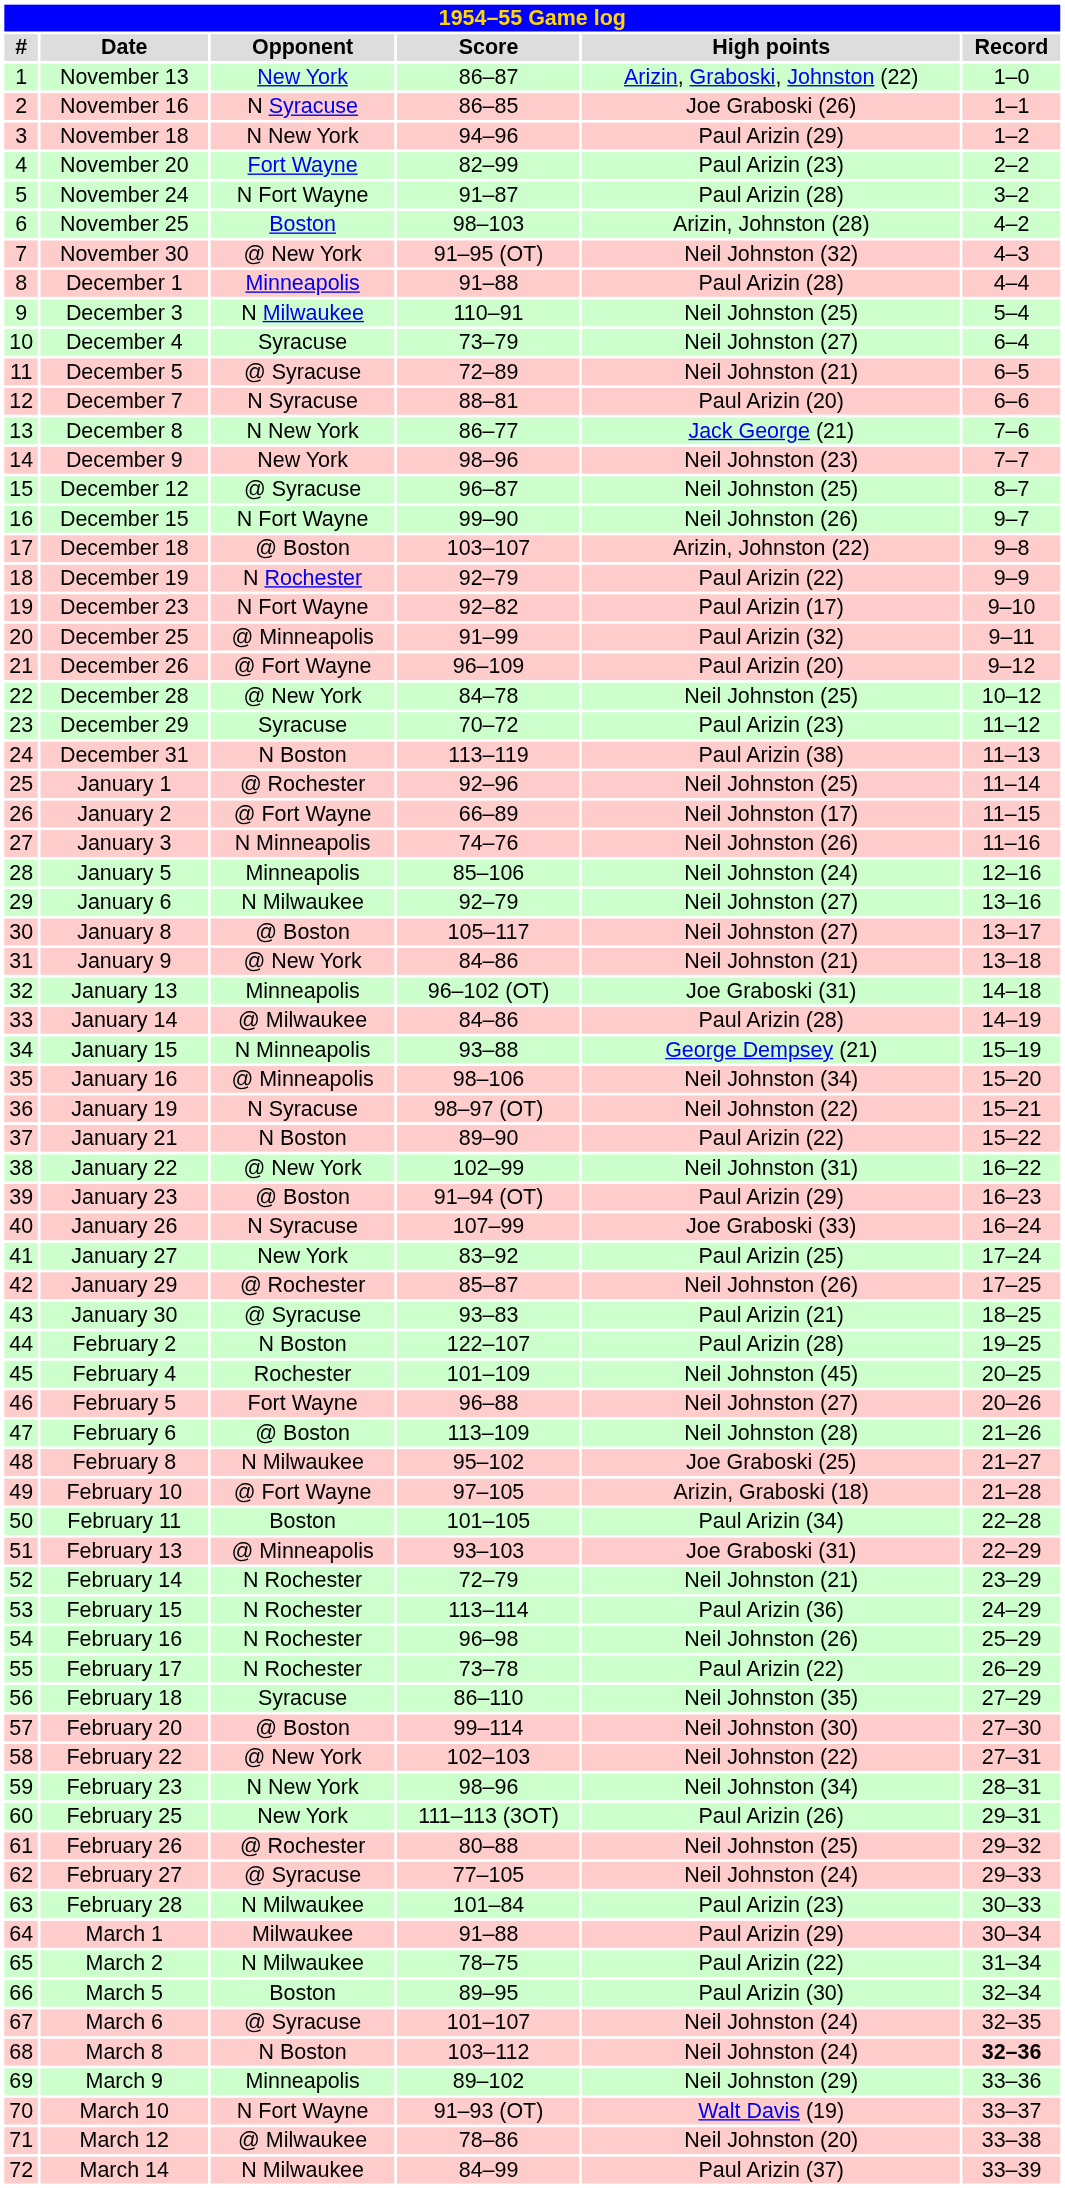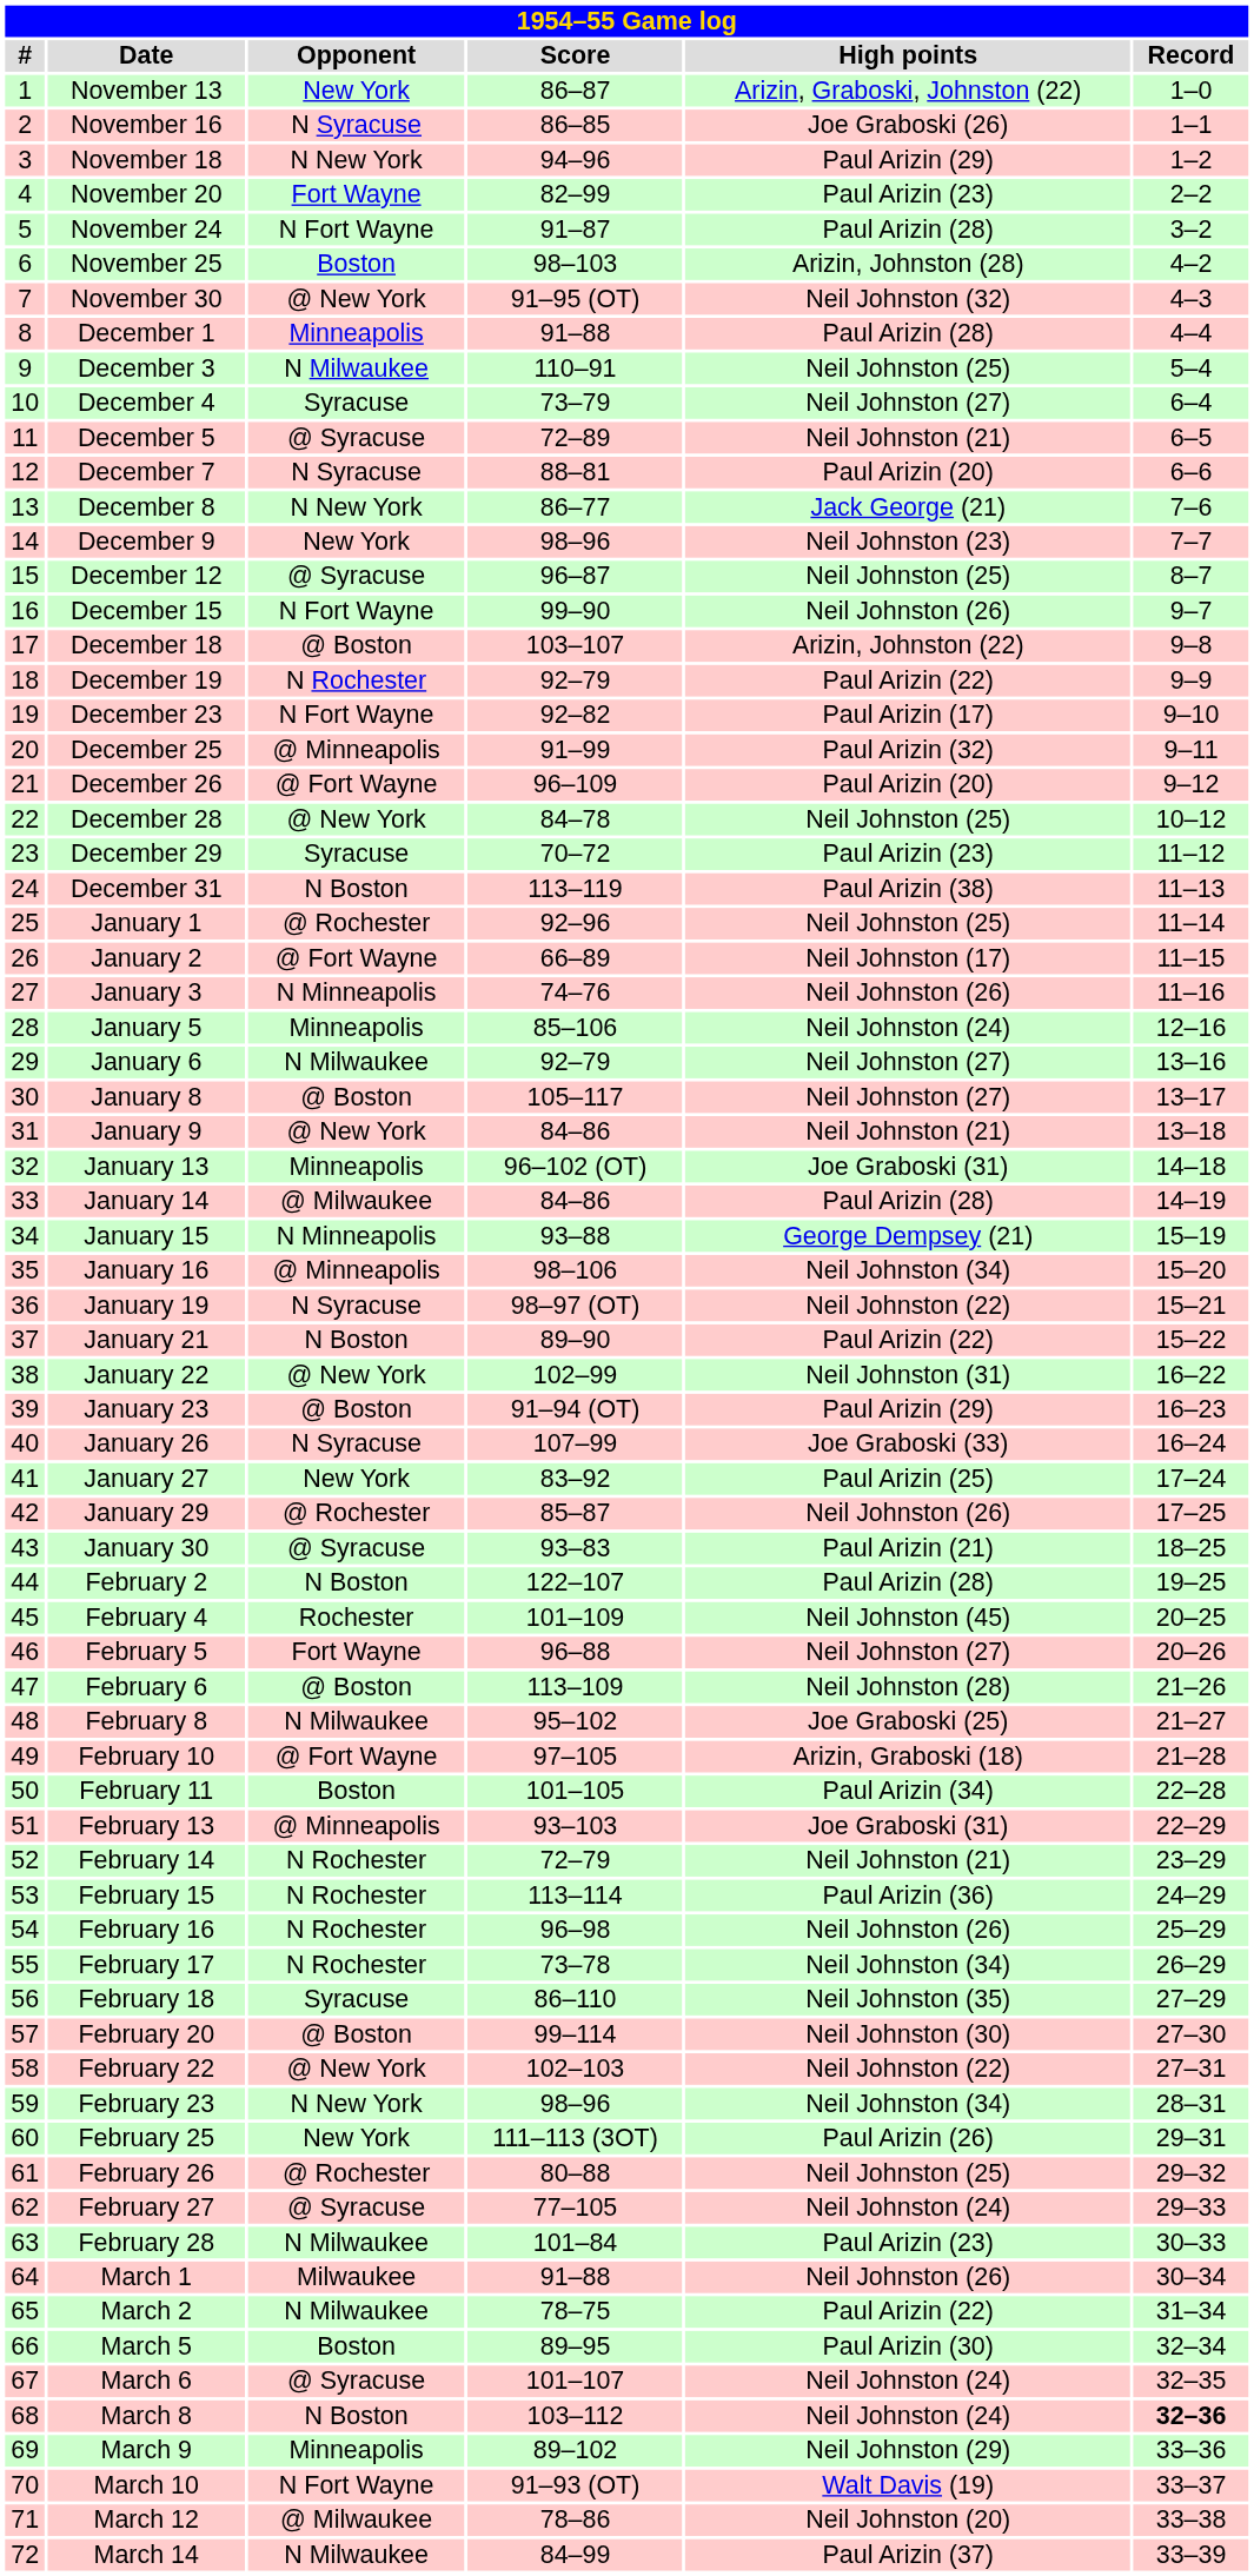February 17 | High points: Paul Arizin (22) -> Neil Johnston (34)
March 1 | High points: Paul Arizin (29) -> Neil Johnston (26)
